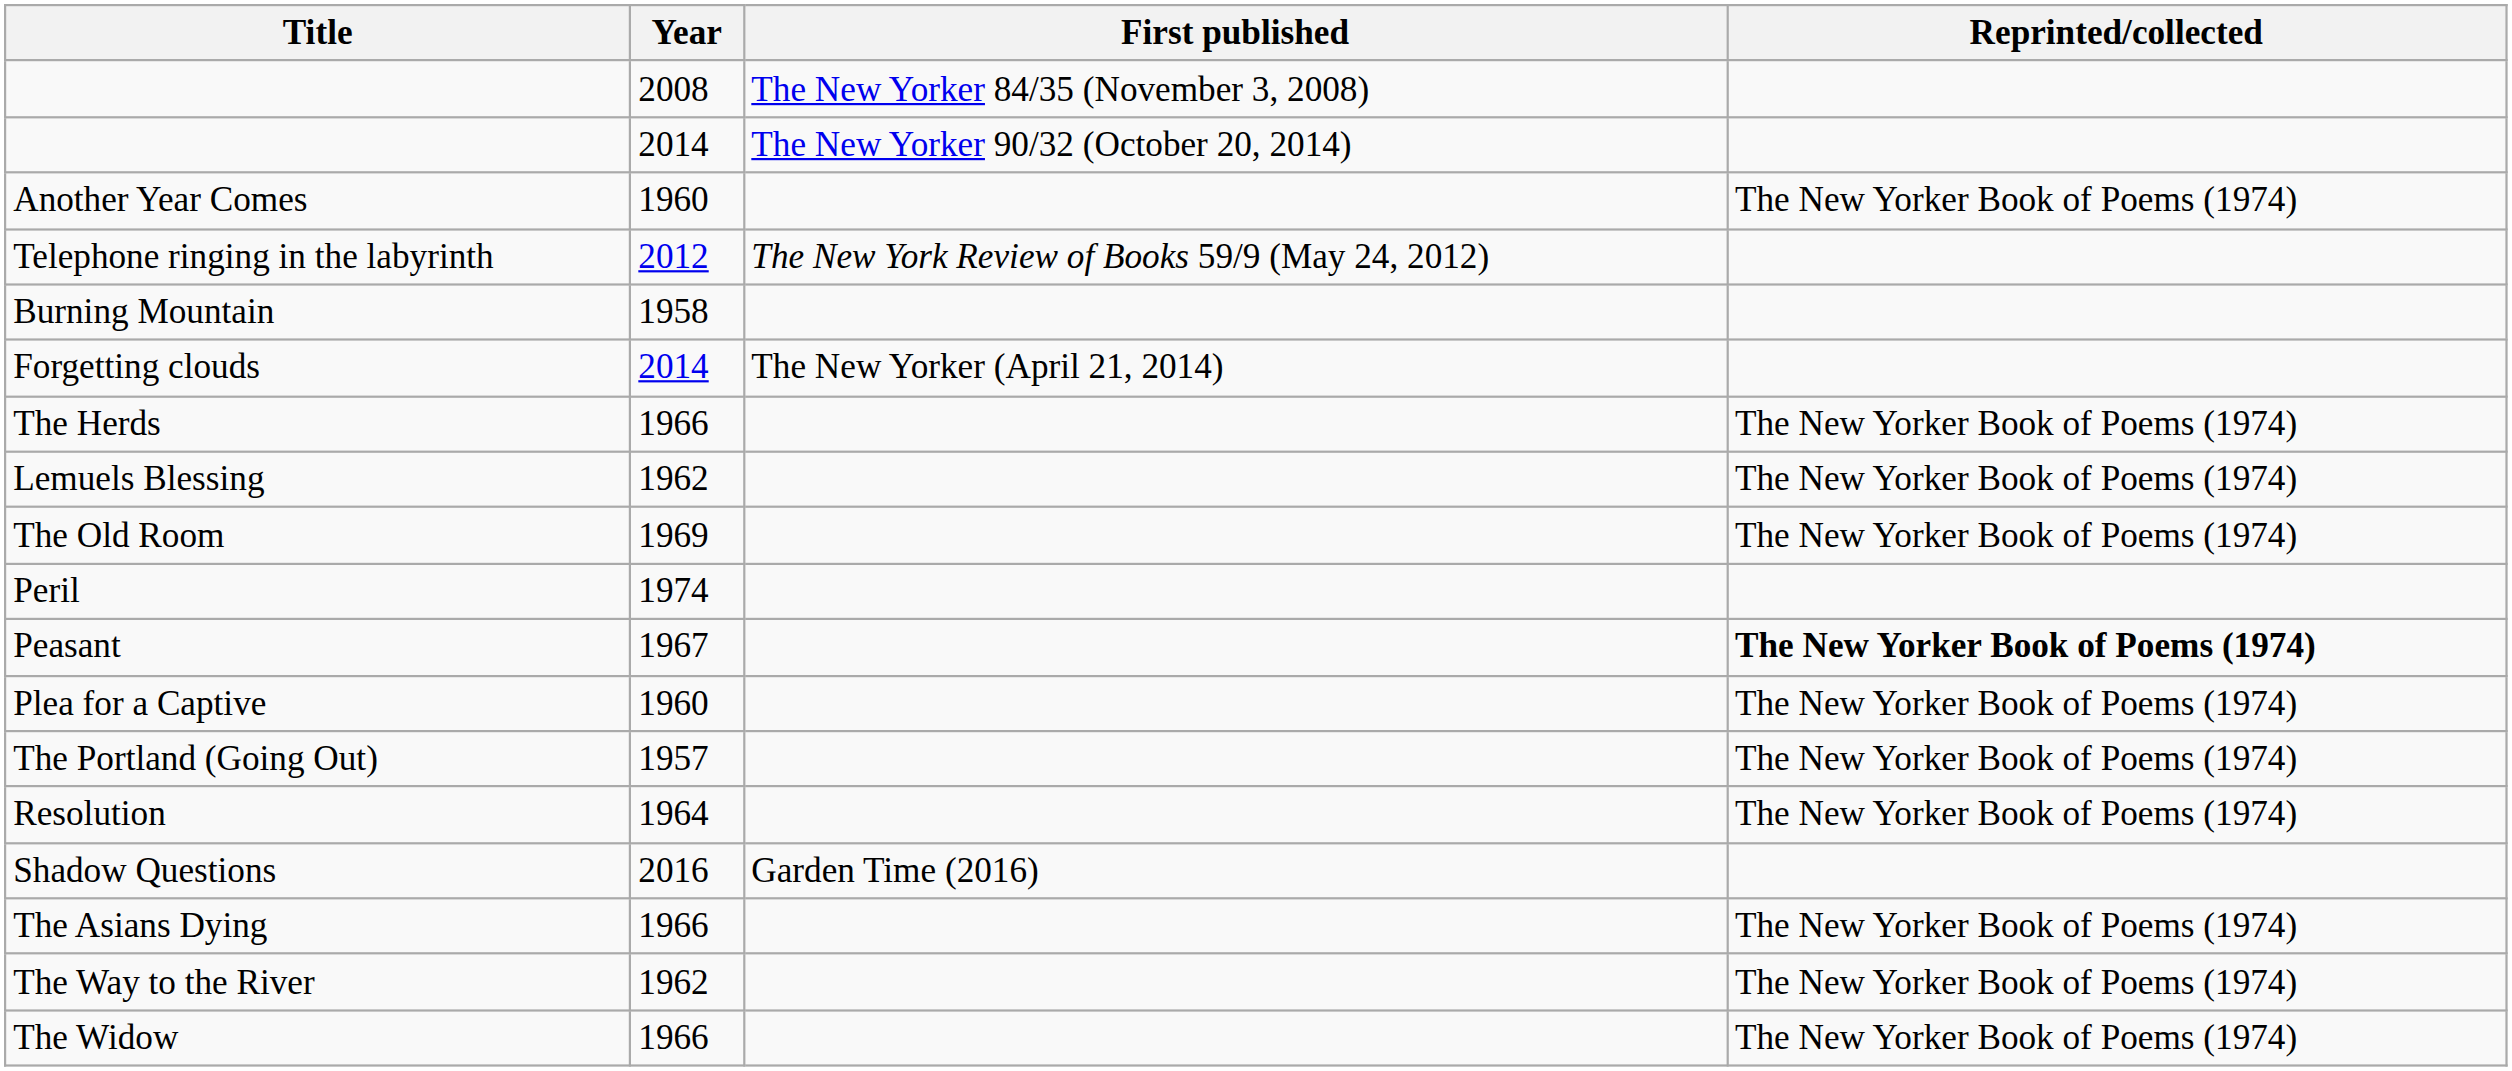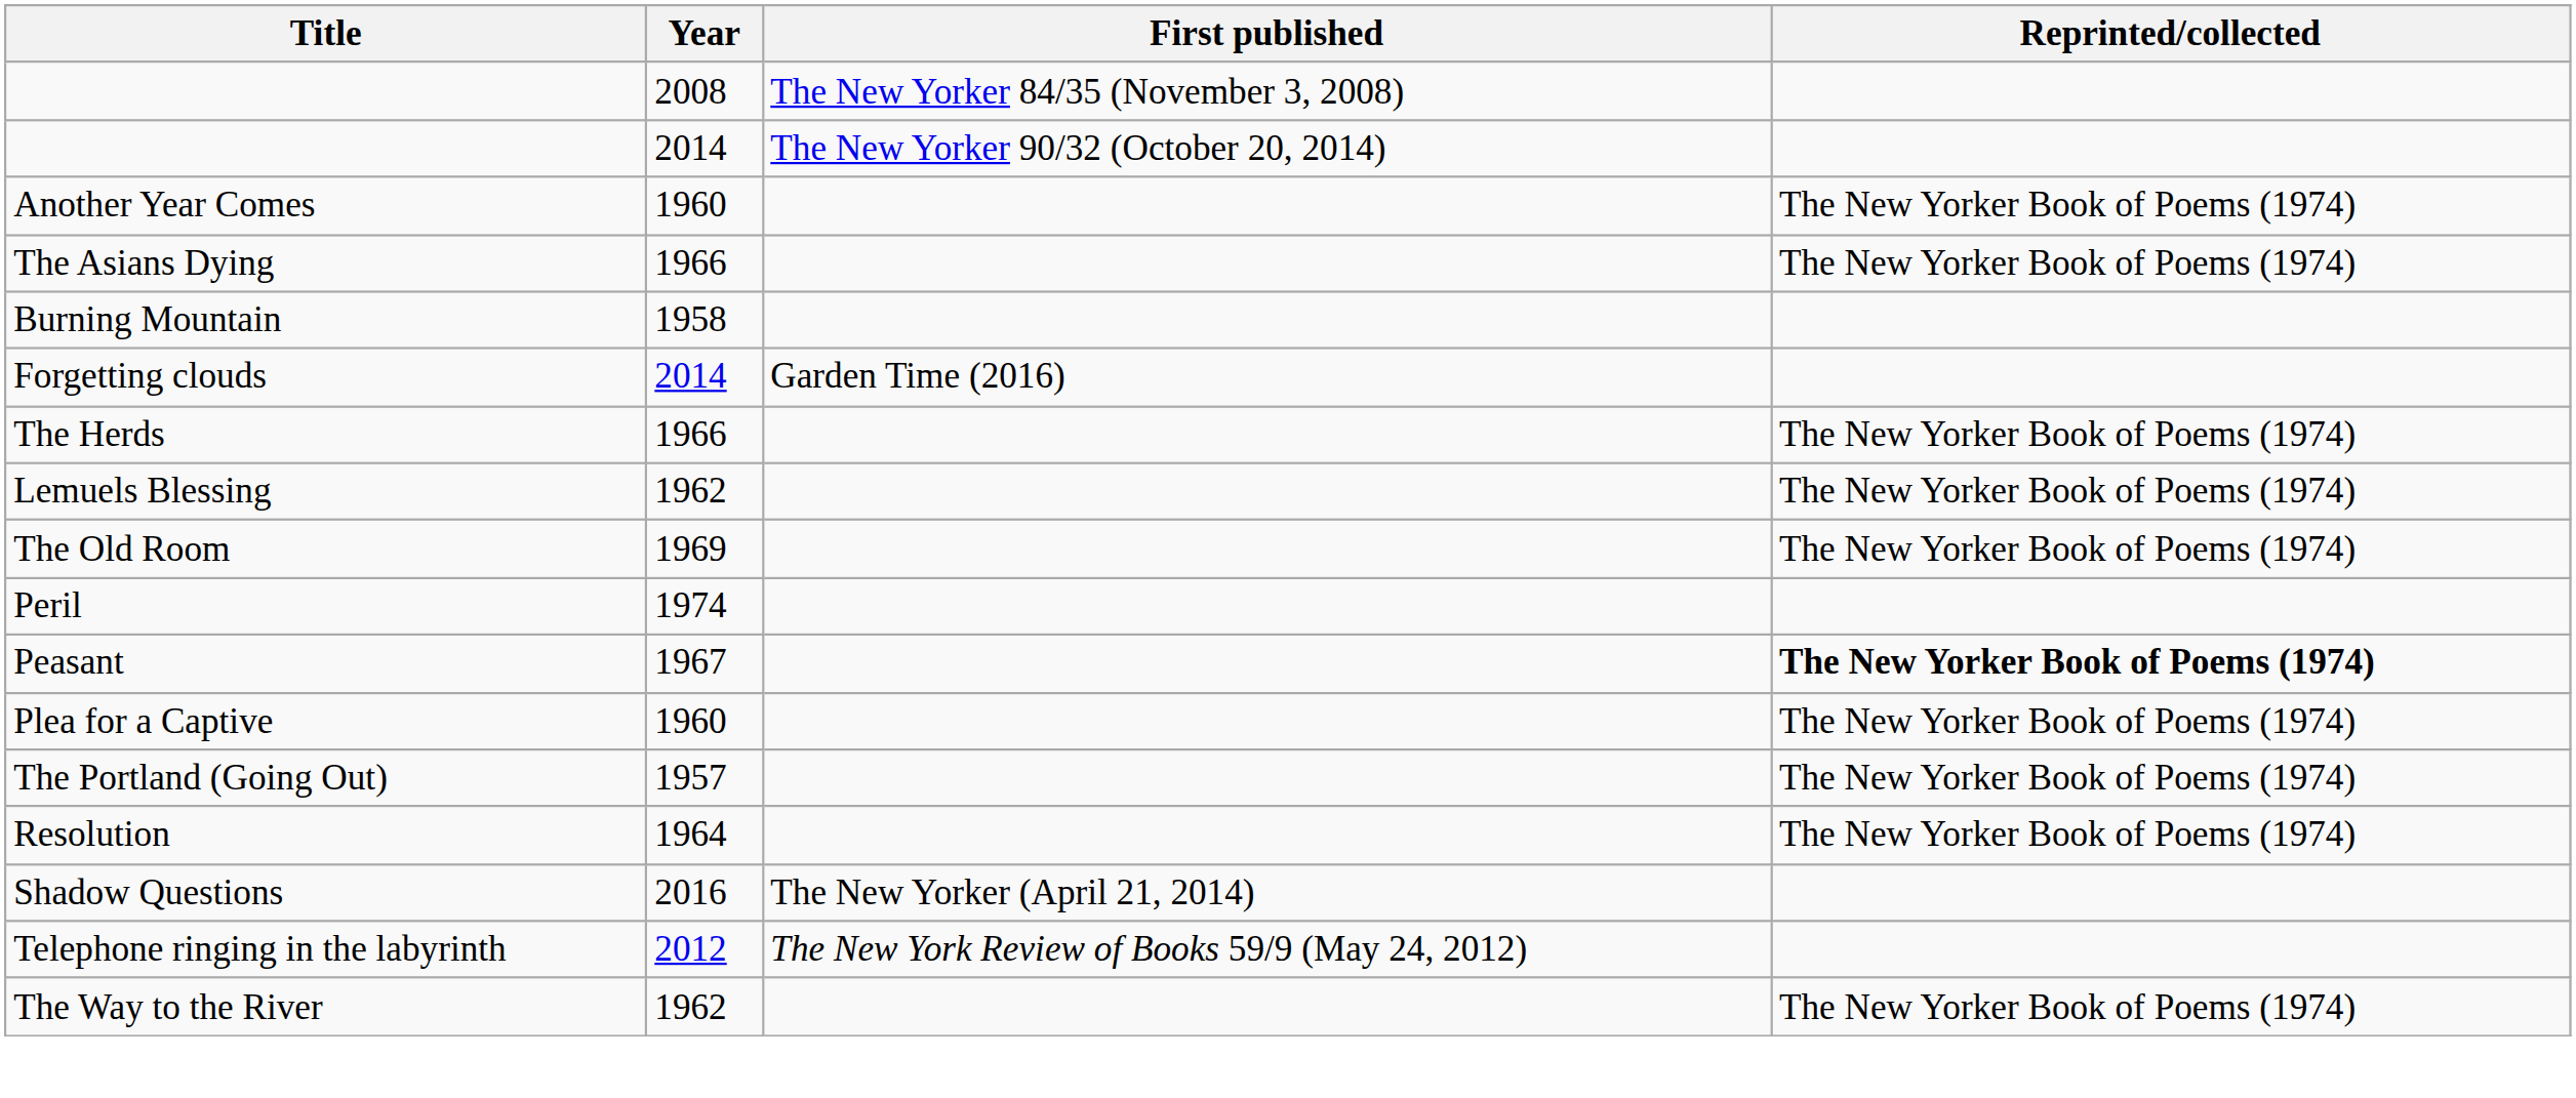rows swapped: The Asians Dying <-> Telephone ringing in the labyrinth
Forgetting clouds | First published: The New Yorker (April 21, 2014) -> Garden Time (2016)
Shadow Questions | First published: Garden Time (2016) -> The New Yorker (April 21, 2014)
- row: The Widow | 1966 | The New Yorker Book of Poems (1974)
